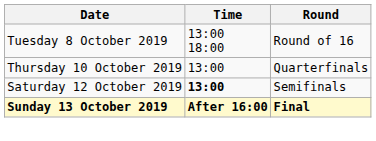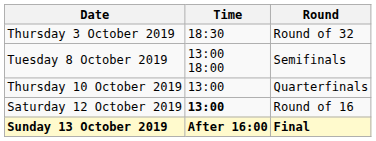+ row: Thursday 3 October 2019 | 18:30 | Round of 32
Tuesday 8 October 2019 | Round: Round of 16 -> Semifinals
Saturday 12 October 2019 | Round: Semifinals -> Round of 16
